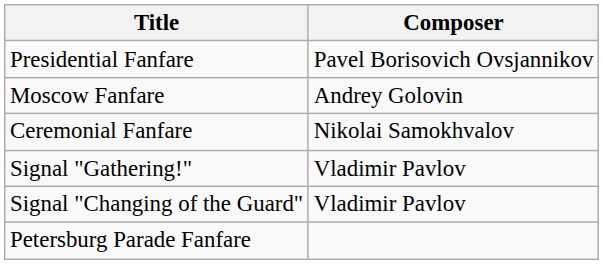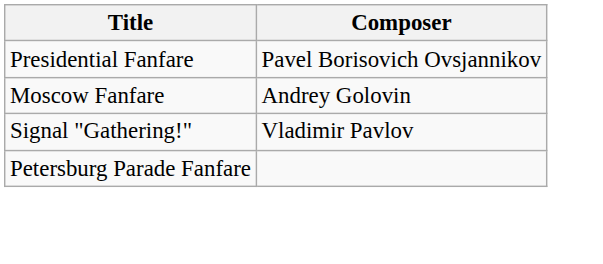- row: Ceremonial Fanfare | Nikolai Samokhvalov
- row: Signal "Changing of the Guard" | Vladimir Pavlov
